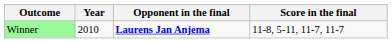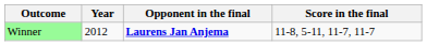Winner | Year: 2010 -> 2012
